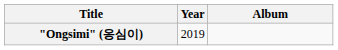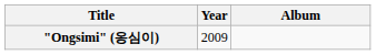"Ongsimi" (옹심이) | Year: 2019 -> 2009
